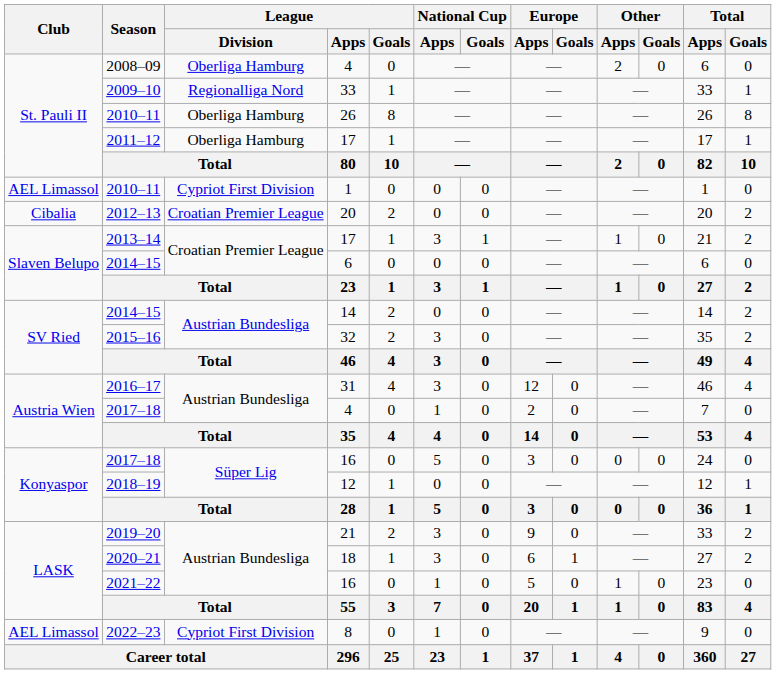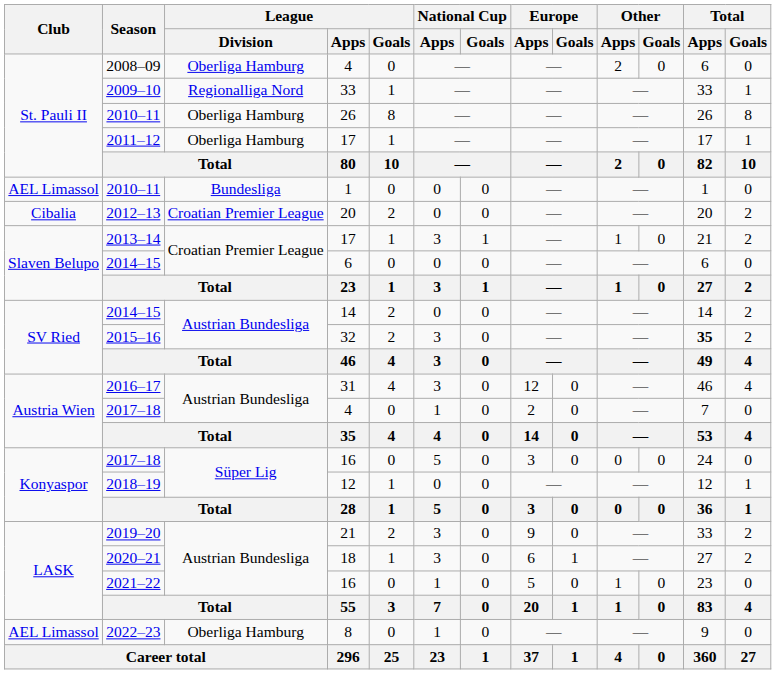2010–11 / 1 | League / Division: Cypriot First Division -> Bundesliga
2015–16 | Total / Apps: normal -> bold
2022–23 | League / Division: Cypriot First Division -> Oberliga Hamburg
